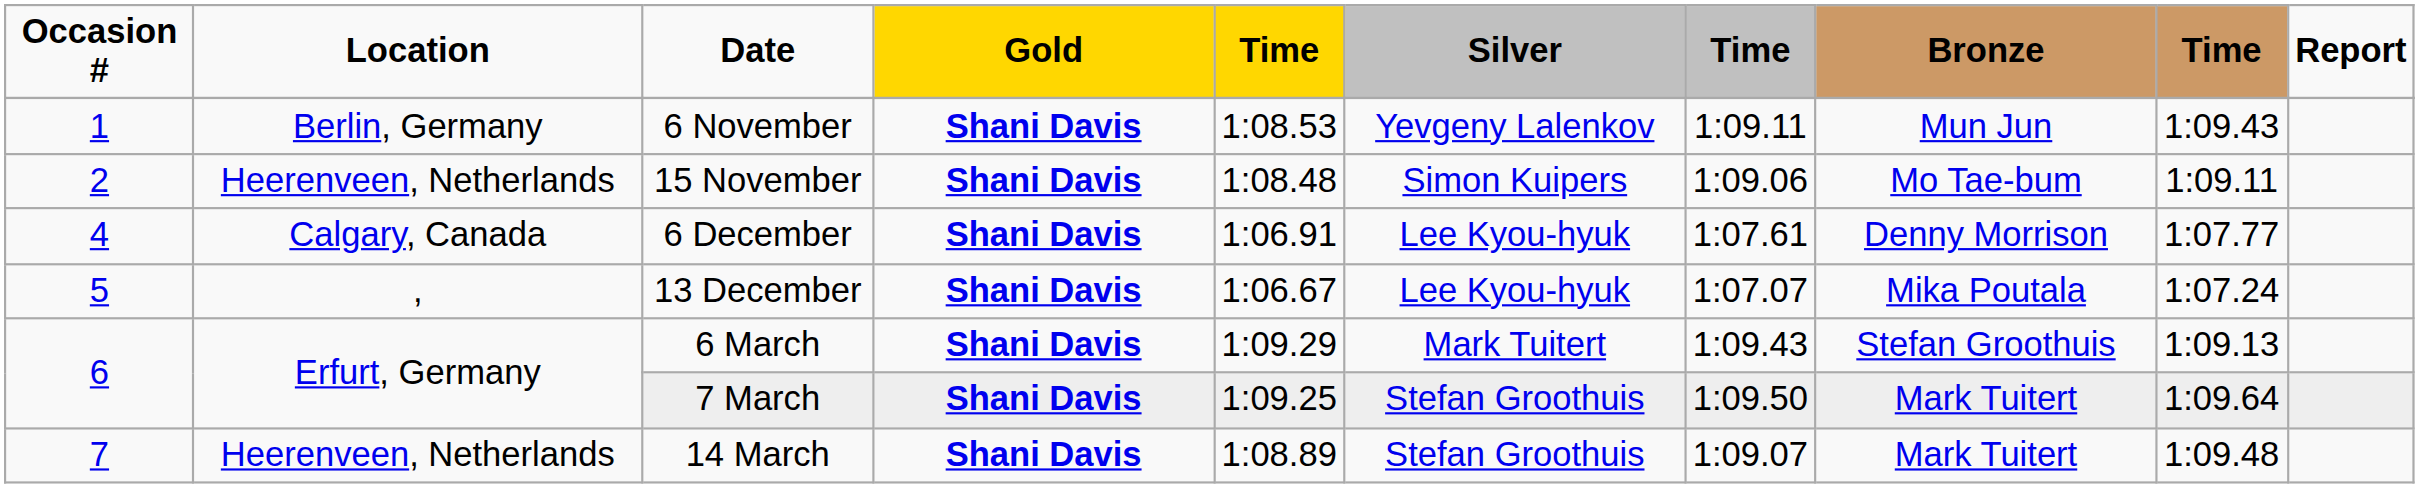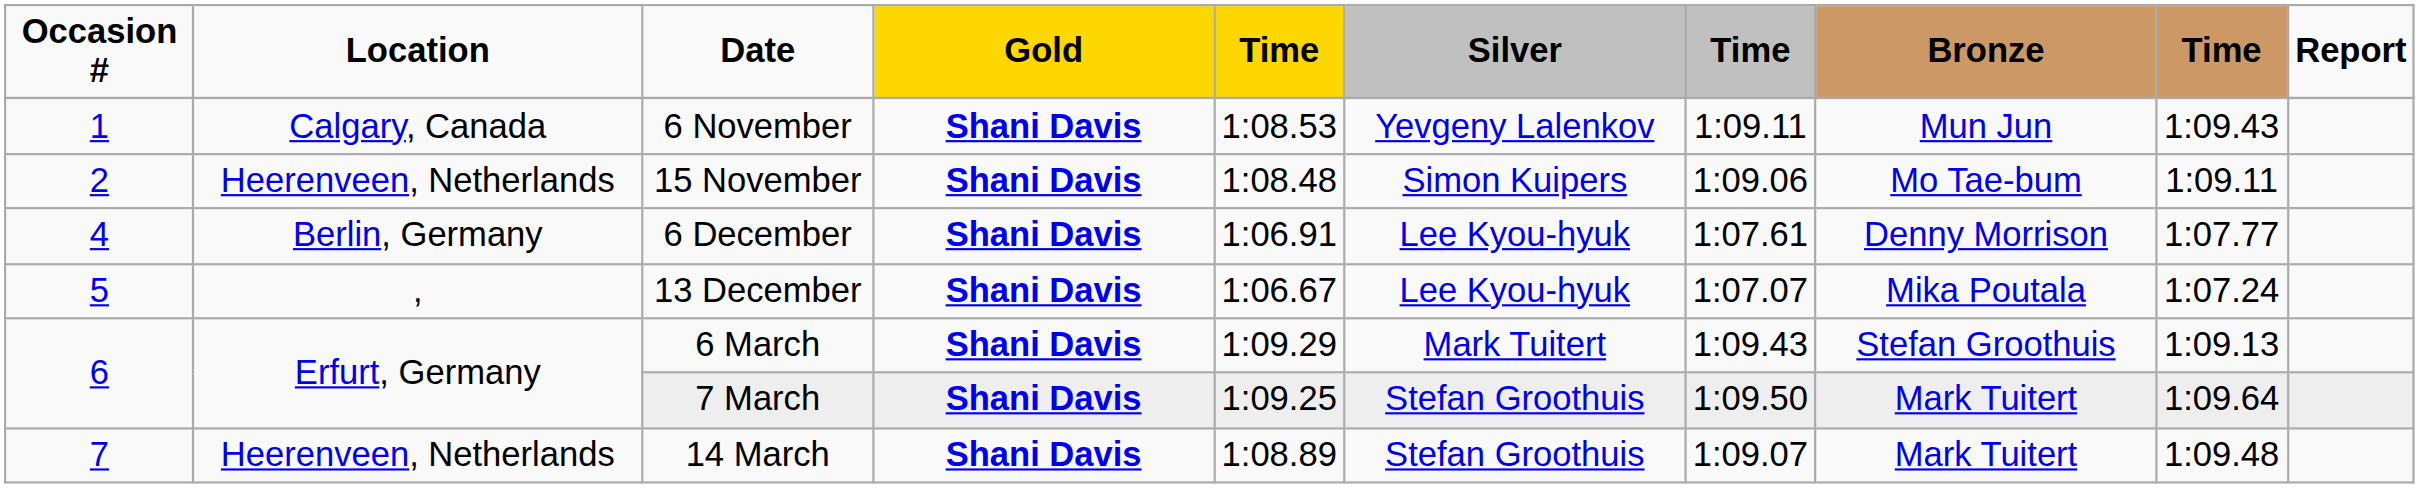6 November | Location: Berlin, Germany -> Calgary, Canada
6 December | Location: Calgary, Canada -> Berlin, Germany
